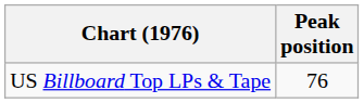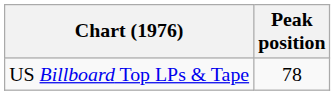US Billboard Top LPs & Tape | Peak position: 76 -> 78
